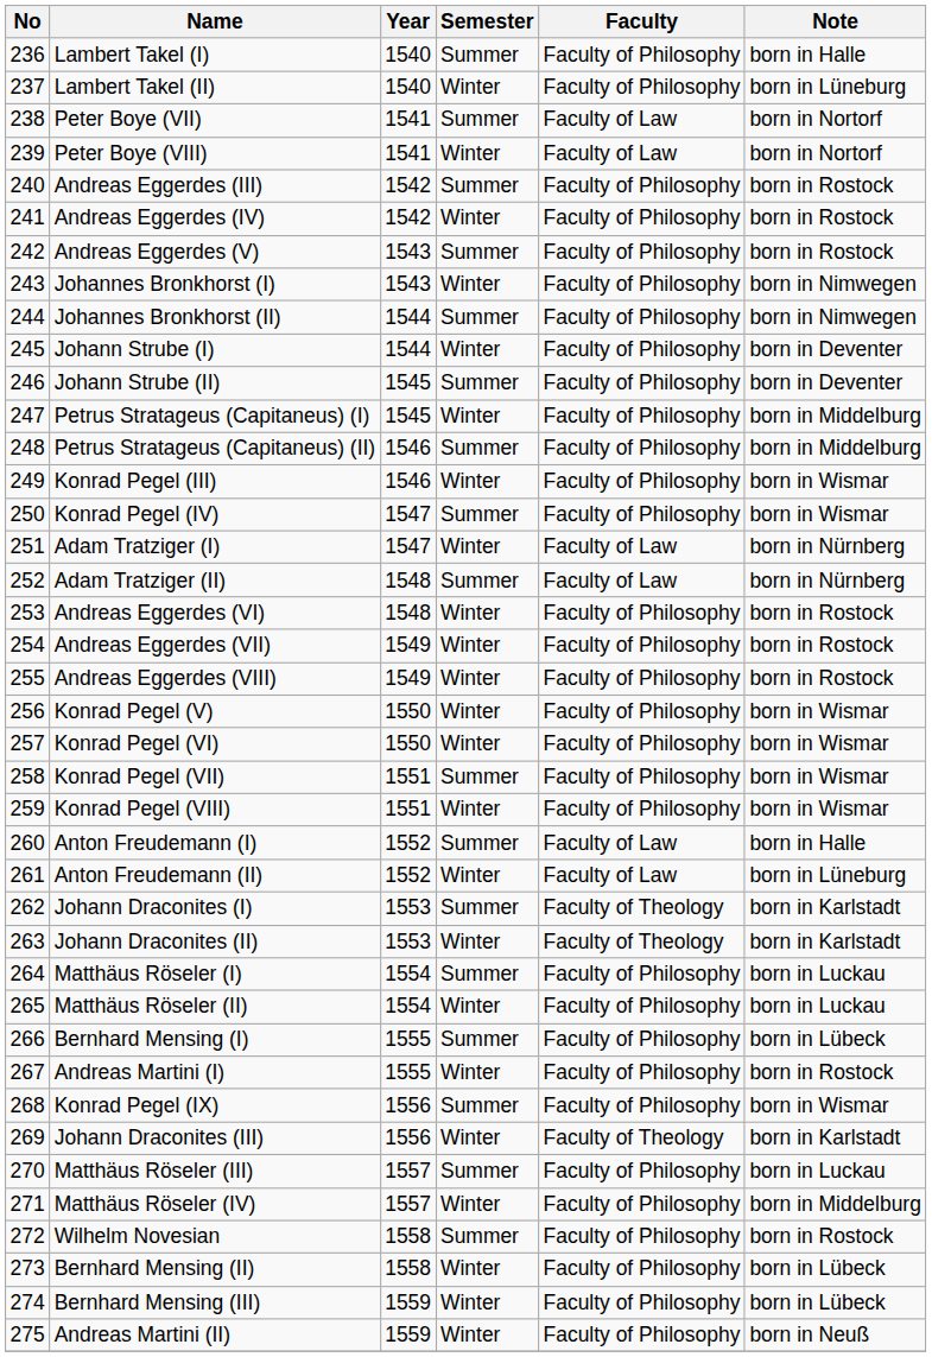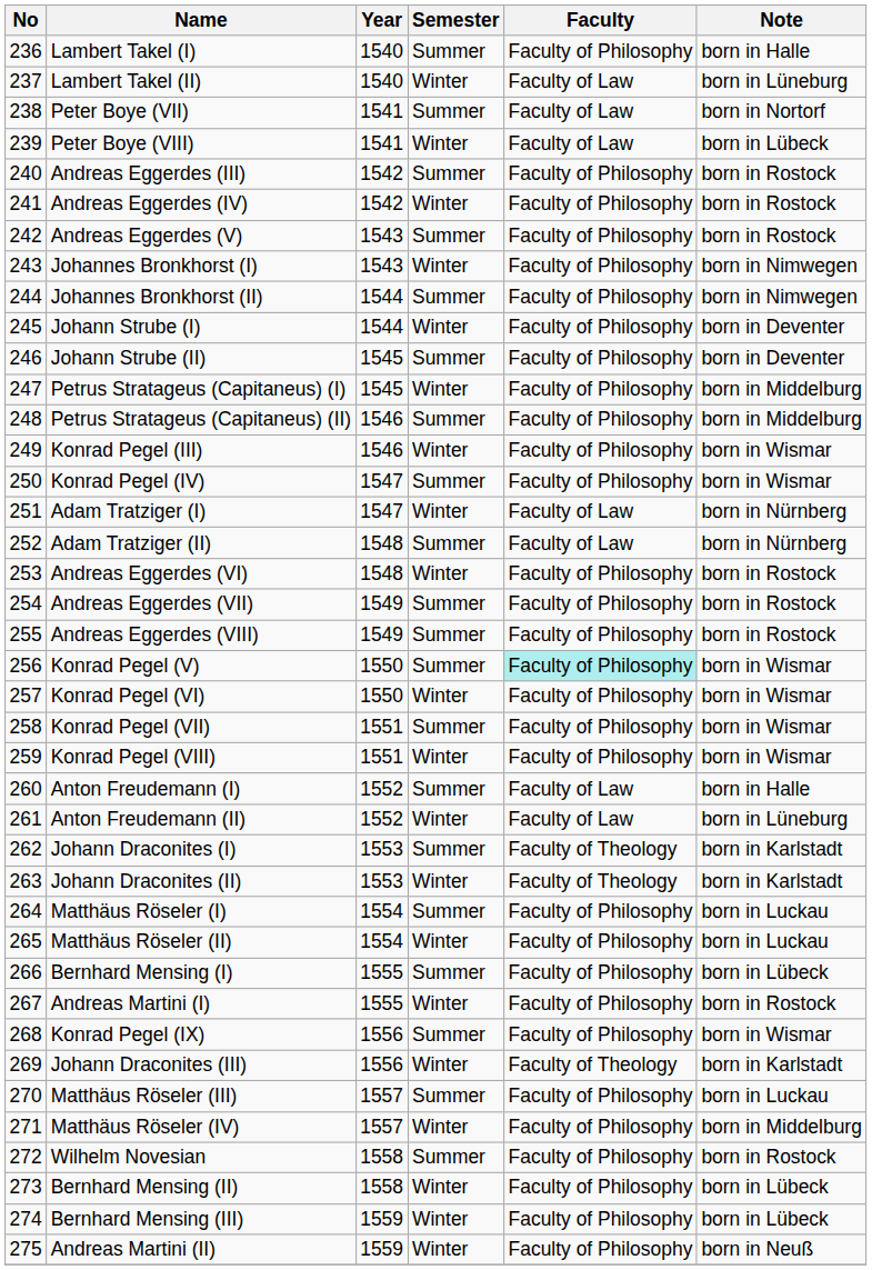Lambert Takel (II) | Faculty: Faculty of Philosophy -> Faculty of Law
Peter Boye (VIII) | Note: born in Nortorf -> born in Lübeck
Andreas Eggerdes (VII) | Semester: Winter -> Summer
Andreas Eggerdes (VIII) | Semester: Winter -> Summer
Konrad Pegel (V) | Semester: Winter -> Summer
Konrad Pegel (V) | Faculty: no background -> paleturquoise background
